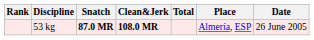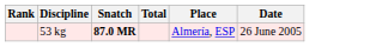- column: Clean&Jerk | 108.0 MR
